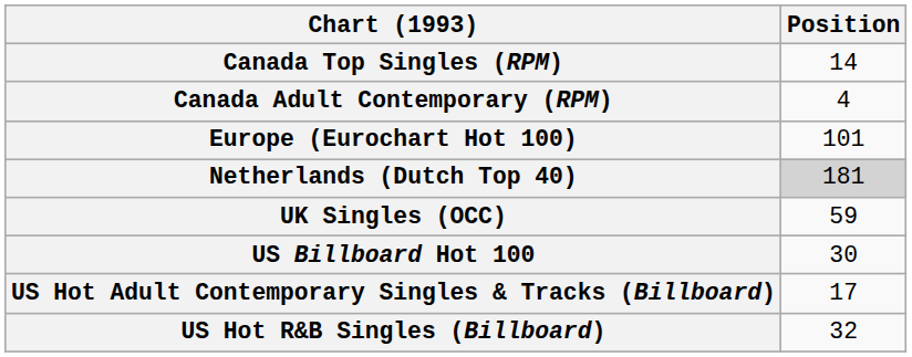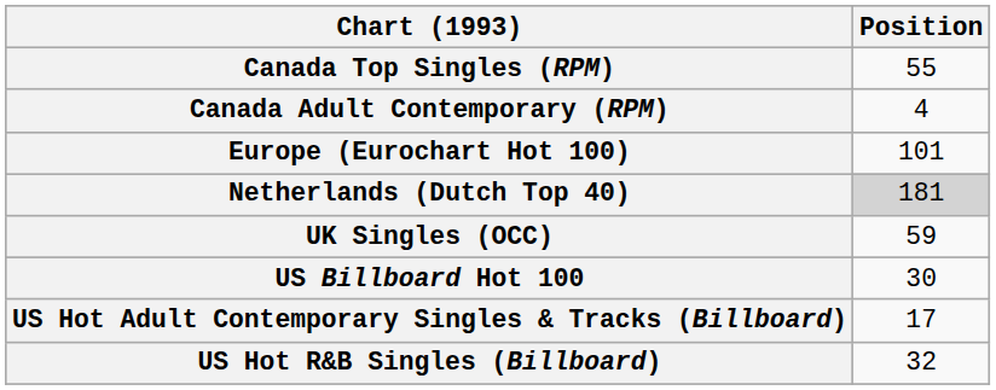Canada Top Singles (RPM) | Position: 14 -> 55
